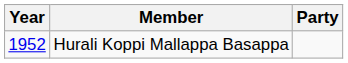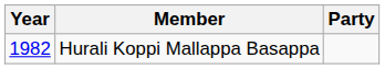Hurali Koppi Mallappa Basappa | Year: 1952 -> 1982
